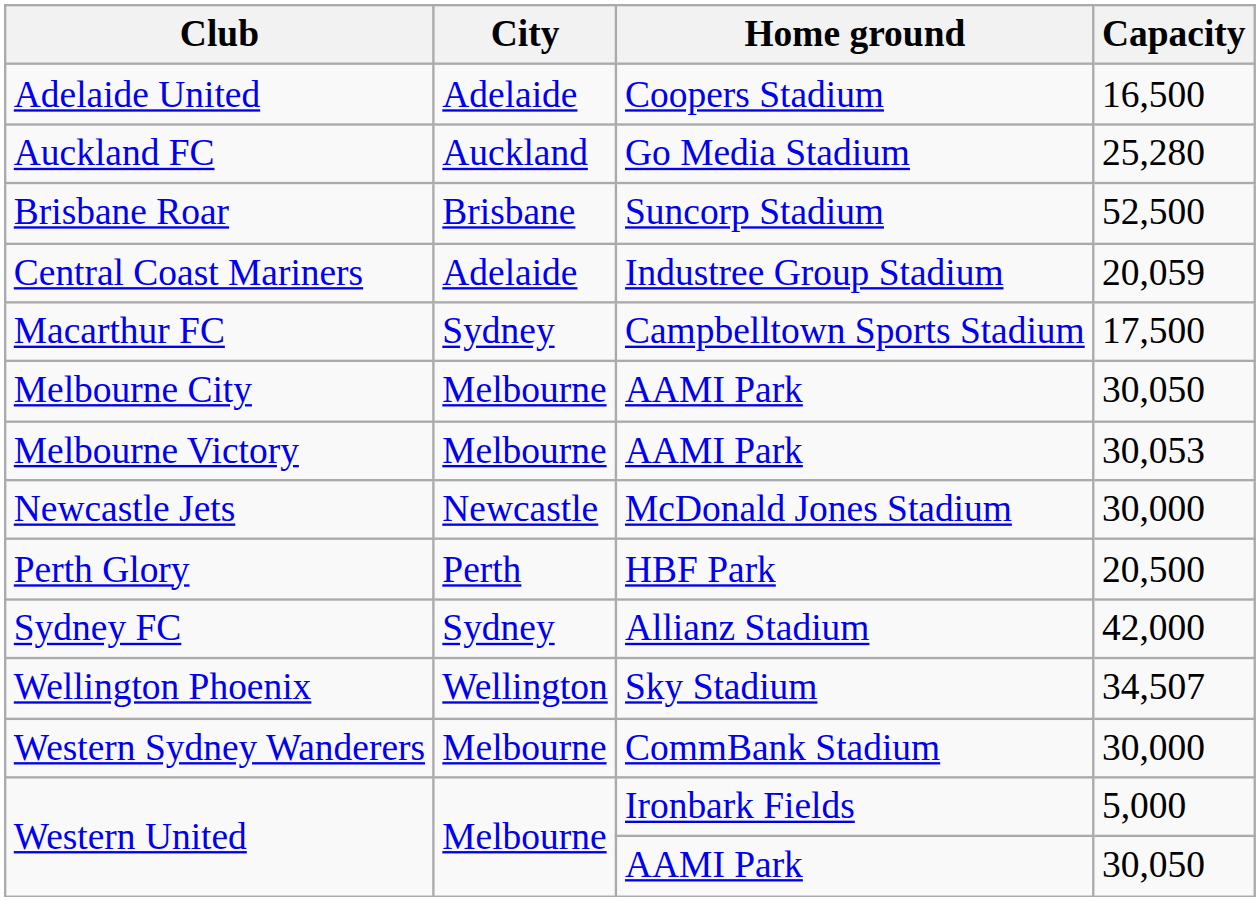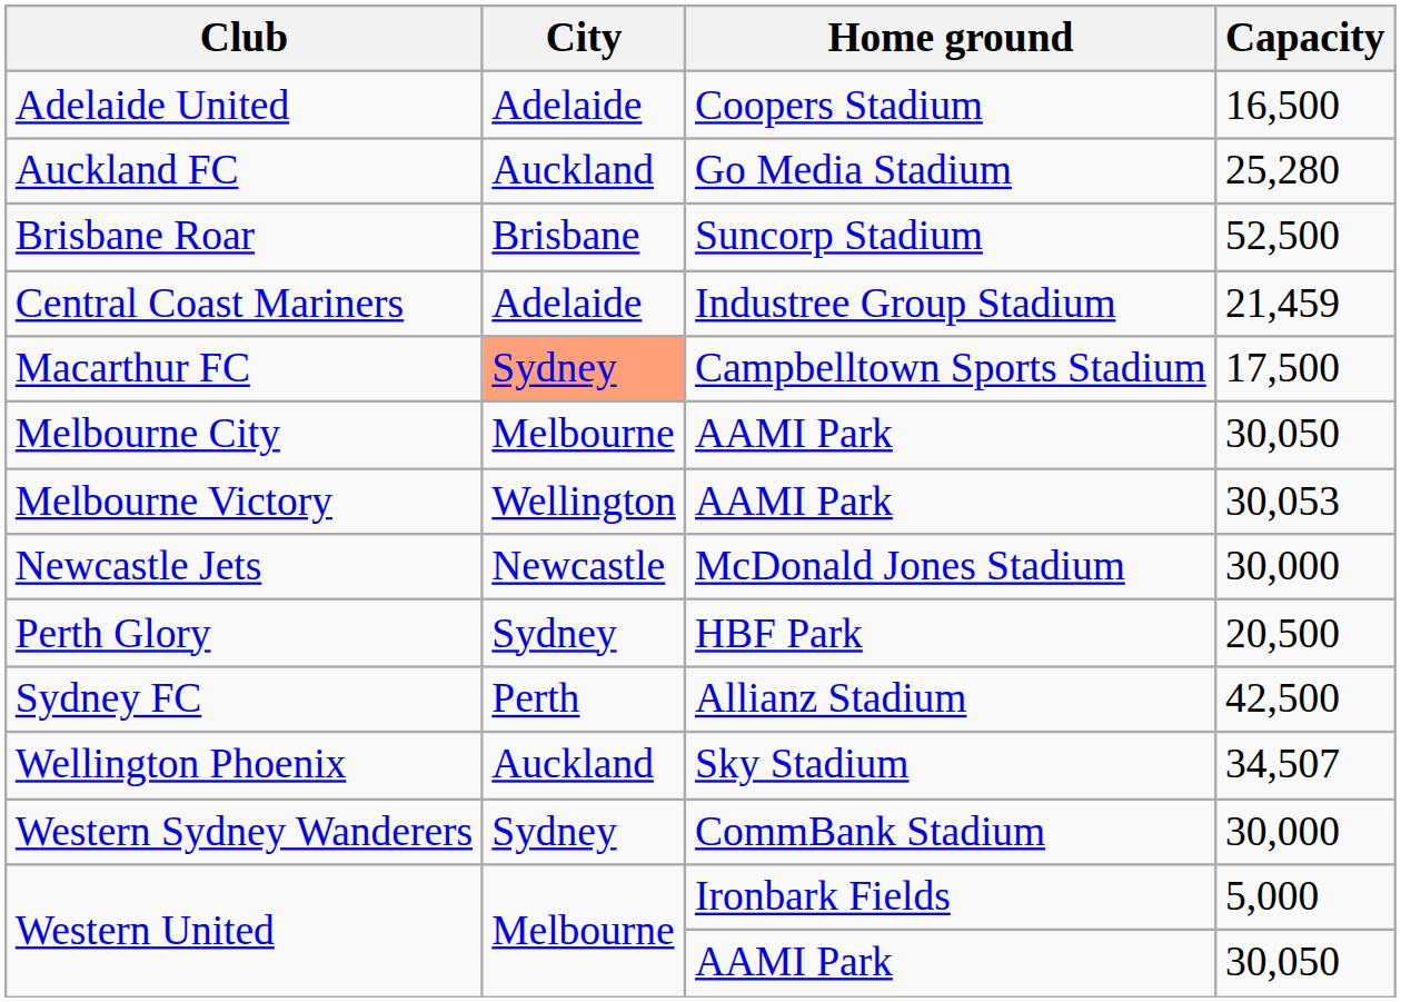Central Coast Mariners | Capacity: 20,059 -> 21,459
Macarthur FC | City: no background -> lightsalmon background
Melbourne Victory | City: Melbourne -> Wellington
Perth Glory | City: Perth -> Sydney
Sydney FC | City: Sydney -> Perth
Sydney FC | Capacity: 42,000 -> 42,500
Wellington Phoenix | City: Wellington -> Auckland
Western Sydney Wanderers | City: Melbourne -> Sydney
